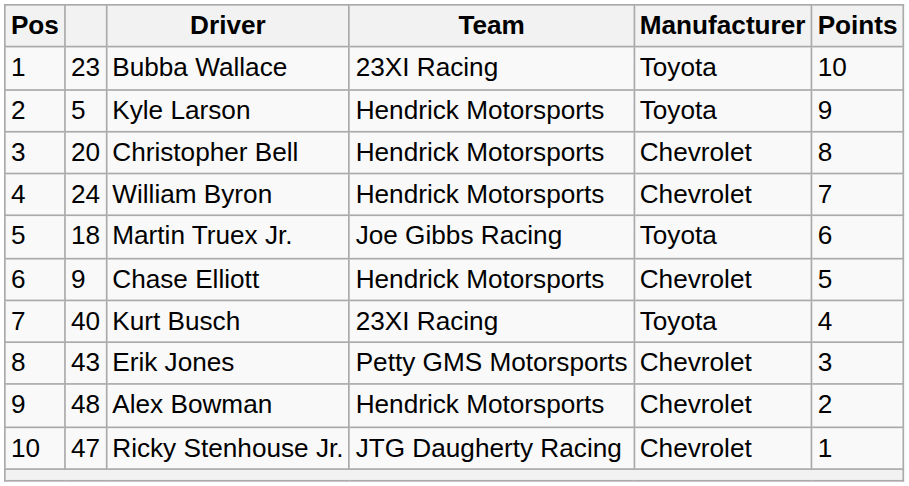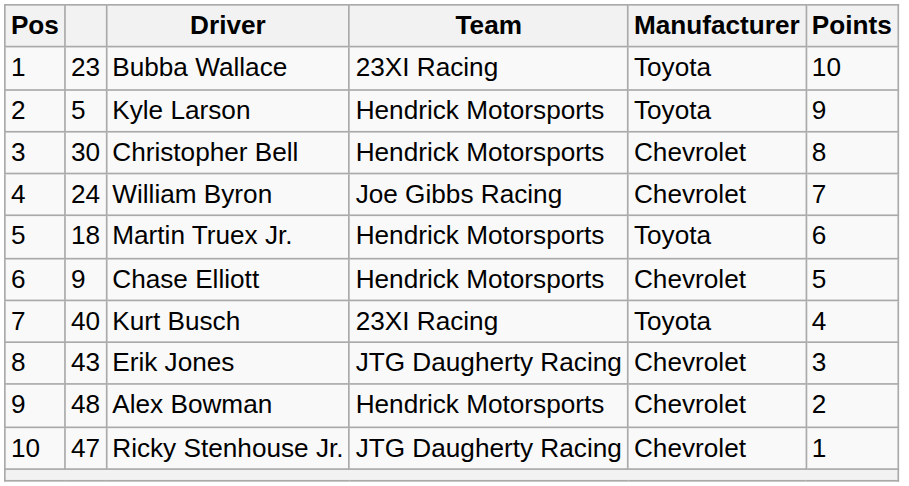Christopher Bell | column 2: 20 -> 30
William Byron | Team: Hendrick Motorsports -> Joe Gibbs Racing
Martin Truex Jr. | Team: Joe Gibbs Racing -> Hendrick Motorsports
Erik Jones | Team: Petty GMS Motorsports -> JTG Daugherty Racing
